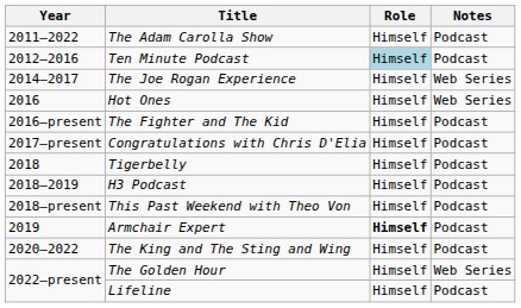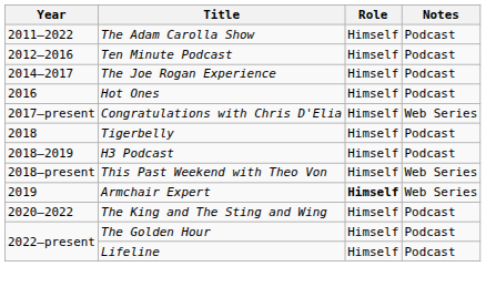Ten Minute Podcast | Role: lightblue background -> no background
The Joe Rogan Experience | Notes: Web Series -> Podcast
Hot Ones | Notes: Web Series -> Podcast
- row: 2016–present | The Fighter and The Kid | Himself | Podcast
Congratulations with Chris D'Elia | Notes: Podcast -> Web Series
This Past Weekend with Theo Von | Notes: Podcast -> Web Series
Armchair Expert | Notes: Podcast -> Web Series
The Golden Hour | Notes: Web Series -> Podcast
